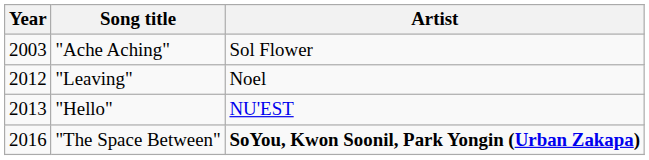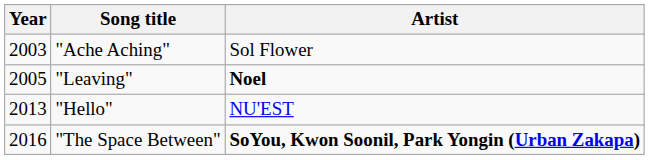"Leaving" | Year: 2012 -> 2005
"Leaving" | Artist: normal -> bold
